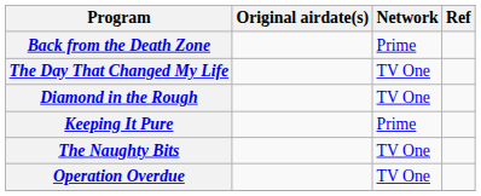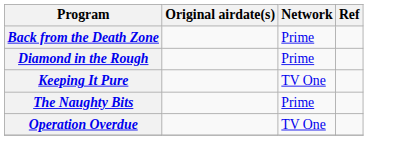- row: The Day That Changed My Life | TV One
Diamond in the Rough | Network: TV One -> Prime
Keeping It Pure | Network: Prime -> TV One
The Naughty Bits | Network: TV One -> Prime
